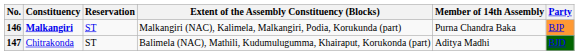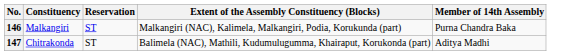- column: Party | BJP | BJD
146 | Constituency: bold -> normal
